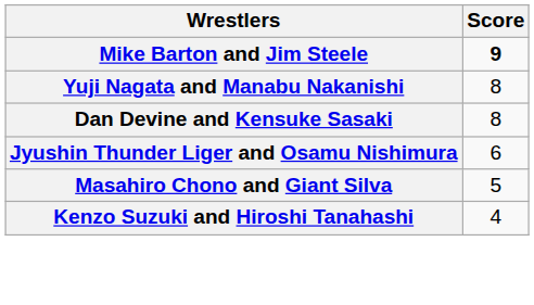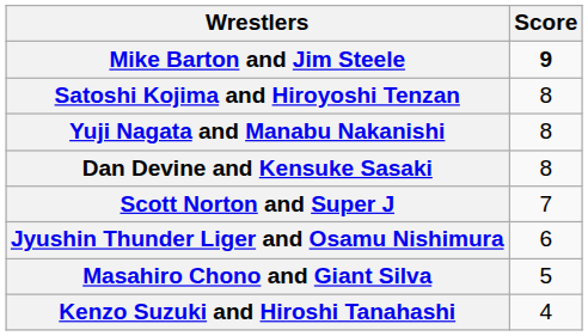+ row: Satoshi Kojima and Hiroyoshi Tenzan | 8
+ row: Scott Norton and Super J | 7
